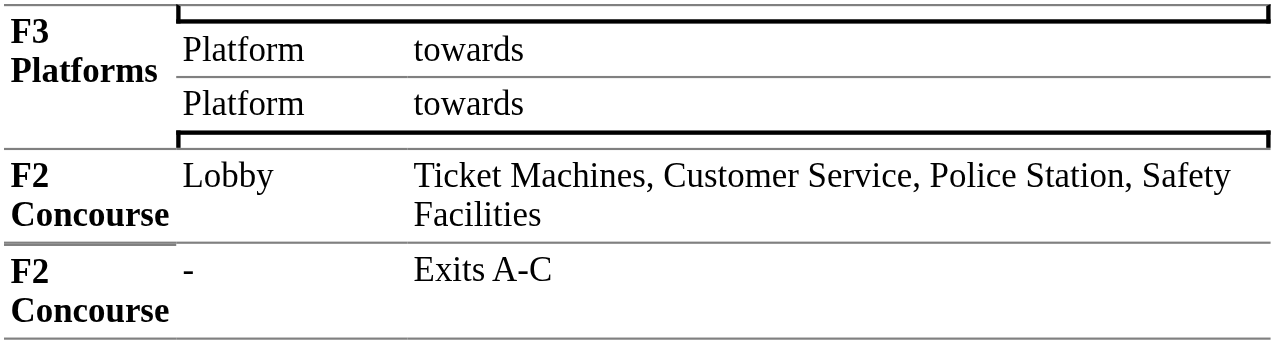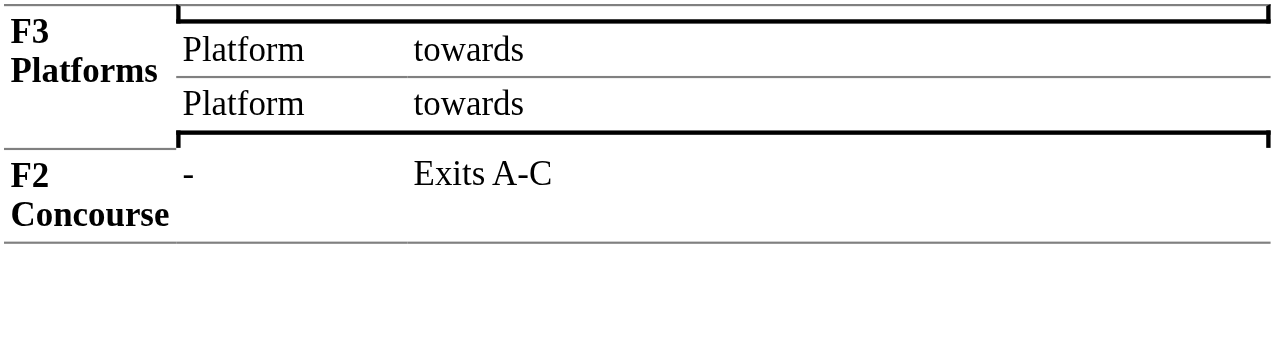- row: F2 Concourse | Lobby | Ticket Machines, Customer Service, Police Station, Safety Facilities
